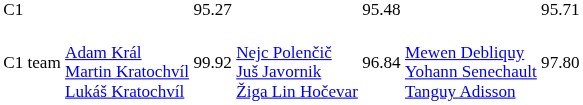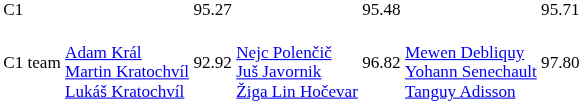C1 team | column 3: 99.92 -> 92.92
C1 team | column 5: 96.84 -> 96.82
